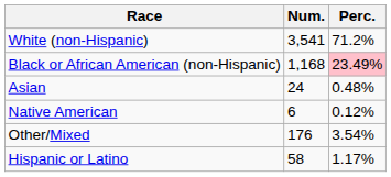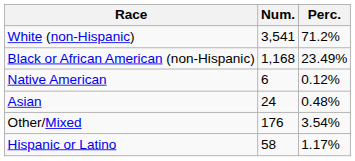Black or African American (non-Hispanic) | Perc.: pink background -> no background
rows swapped: Native American <-> Asian
